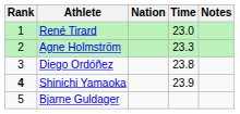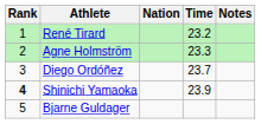René Tirard | Time: 23.0 -> 23.2
Diego Ordóñez | Time: 23.8 -> 23.7
